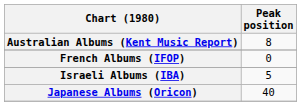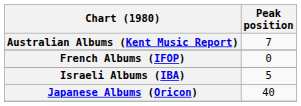Australian Albums (Kent Music Report) | Peak position: 8 -> 7
